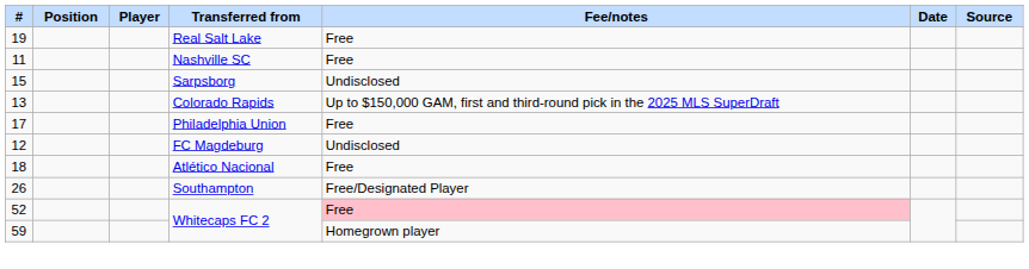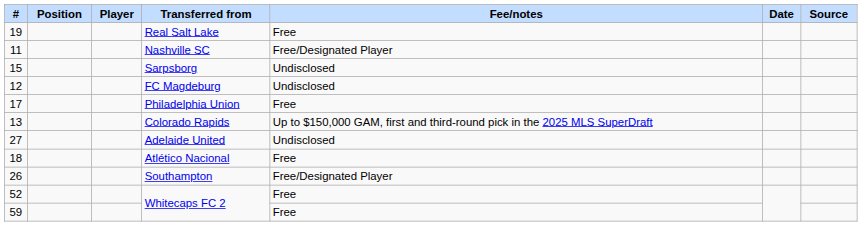Nashville SC | Fee/notes: Free -> Free/Designated Player
rows swapped: FC Magdeburg <-> Colorado Rapids
+ row: 27 | Adelaide United | Undisclosed
52 / Whitecaps FC 2 | Fee/notes: pink background -> no background
59 / Whitecaps FC 2 | Fee/notes: Homegrown player -> Free
